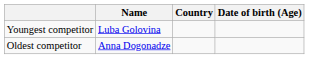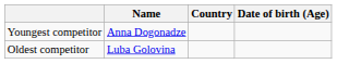Youngest competitor | Name: Luba Golovina -> Anna Dogonadze
Oldest competitor | Name: Anna Dogonadze -> Luba Golovina
